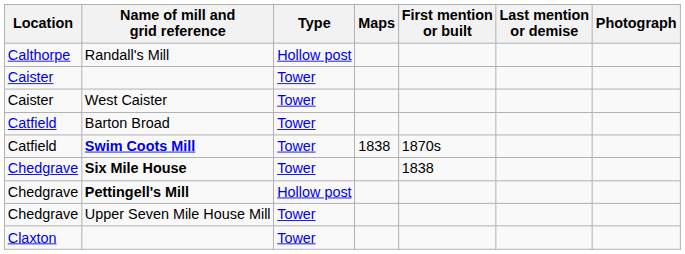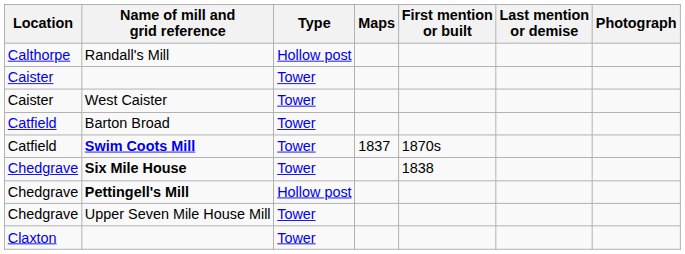Swim Coots Mill | Maps: 1838 -> 1837
